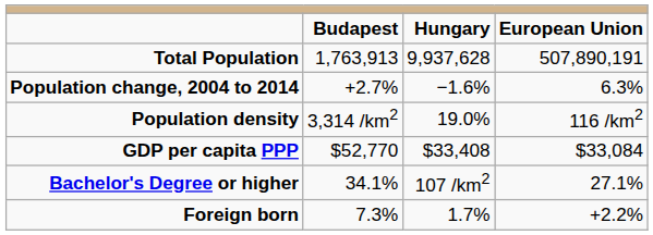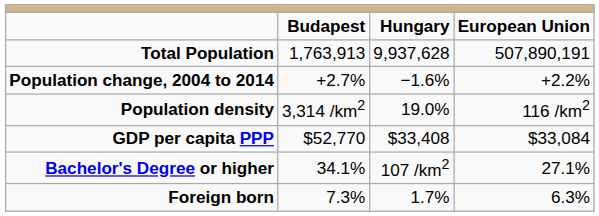Population change, 2004 to 2014 | column 4: 6.3% -> +2.2%
Foreign born | column 4: +2.2% -> 6.3%
